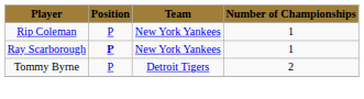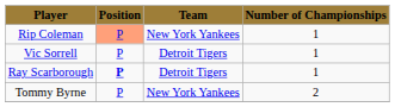Rip Coleman | Position: no background -> lightsalmon background
+ row: Vic Sorrell | P | Detroit Tigers | 1
Ray Scarborough | Team: New York Yankees -> Detroit Tigers
Tommy Byrne | Team: Detroit Tigers -> New York Yankees
